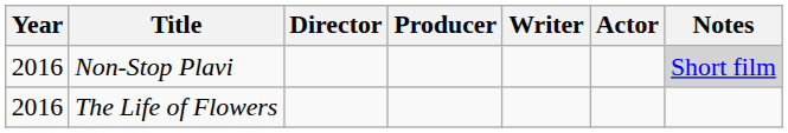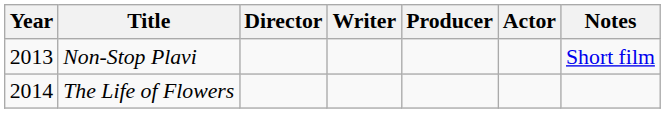columns swapped: Writer <-> Producer
Non-Stop Plavi | Year: 2016 -> 2013
Non-Stop Plavi | Notes: lightgrey background -> no background
The Life of Flowers | Year: 2016 -> 2014
